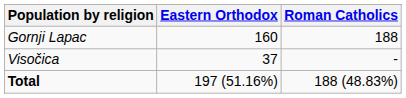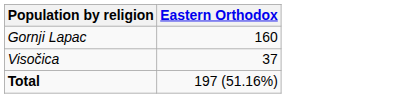- column: Roman Catholics | 188 | - | 188 (48.83%)
